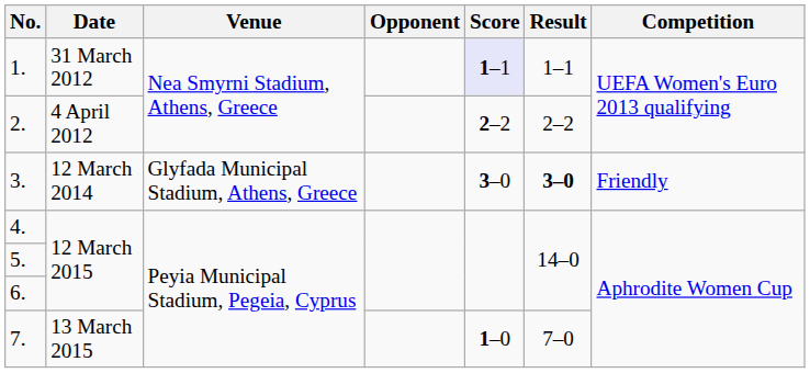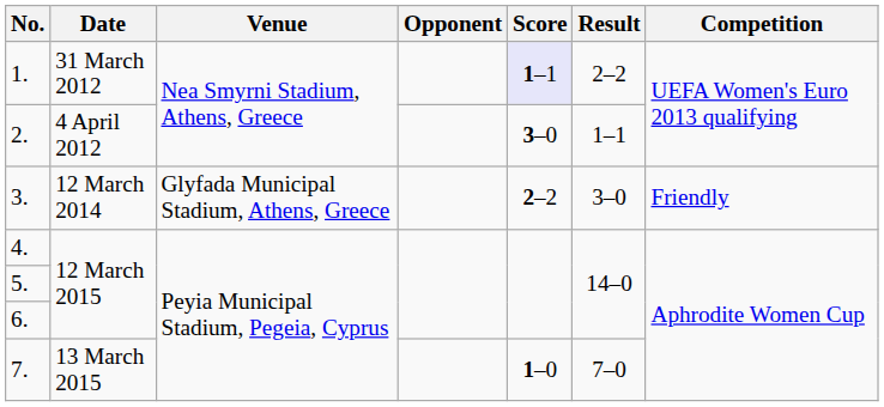1. | Result: 1–1 -> 2–2
2. | Score: 2–2 -> 3–0
2. | Result: 2–2 -> 1–1
3. | Score: 3–0 -> 2–2
3. | Result: bold -> normal
